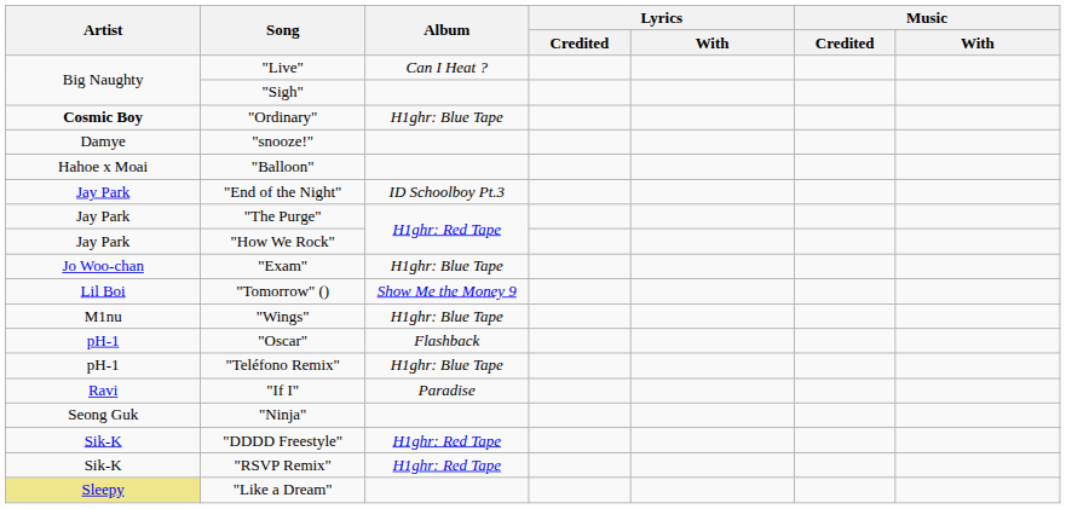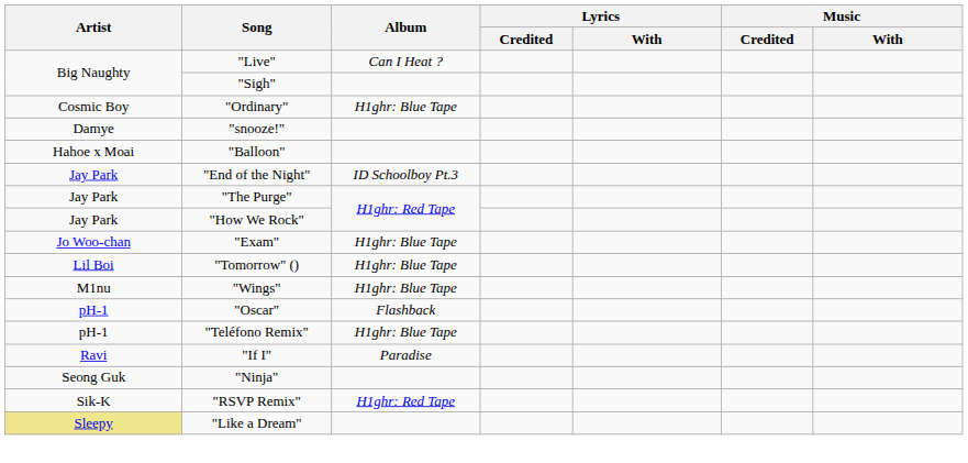"Ordinary" | Artist: bold -> normal
"Tomorrow" () | Album: Show Me the Money 9 -> H1ghr: Blue Tape
- row: Sik-K | "DDDD Freestyle" | H1ghr: Red Tape
